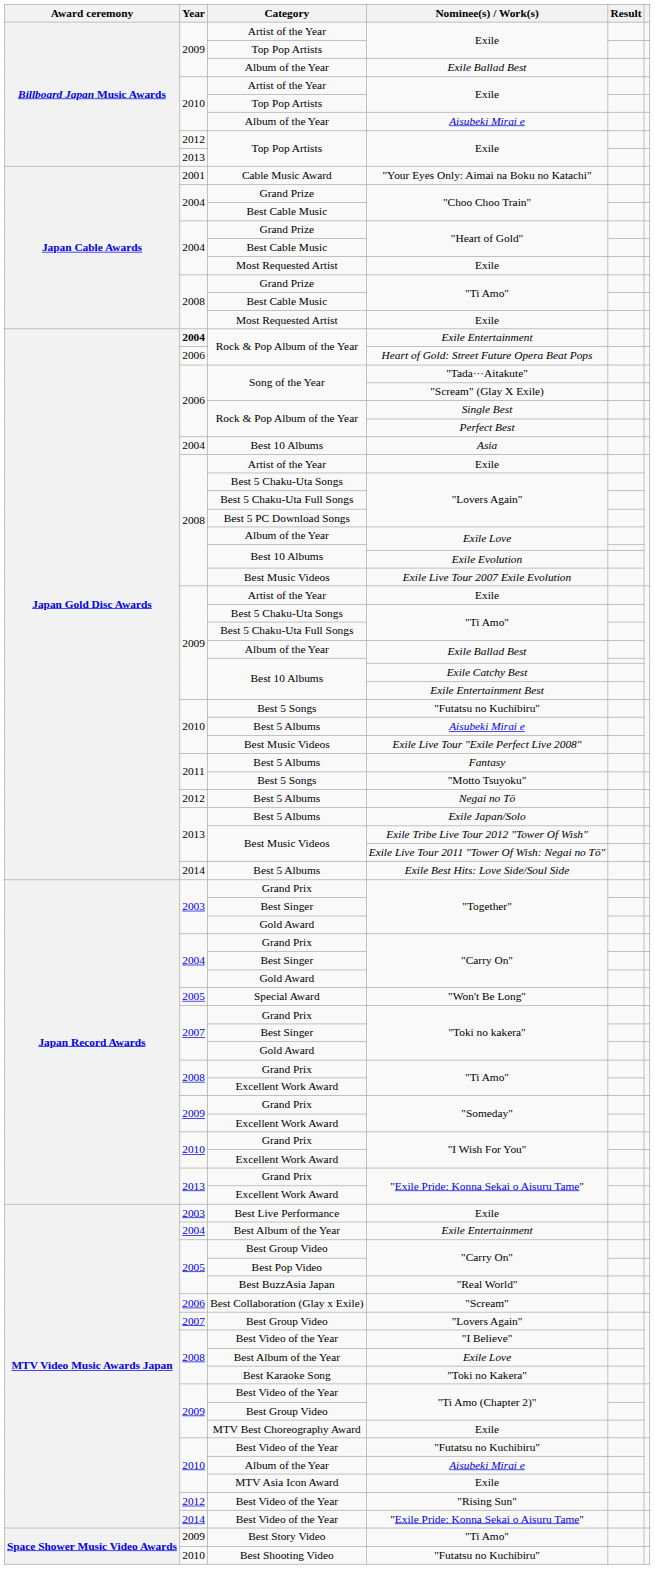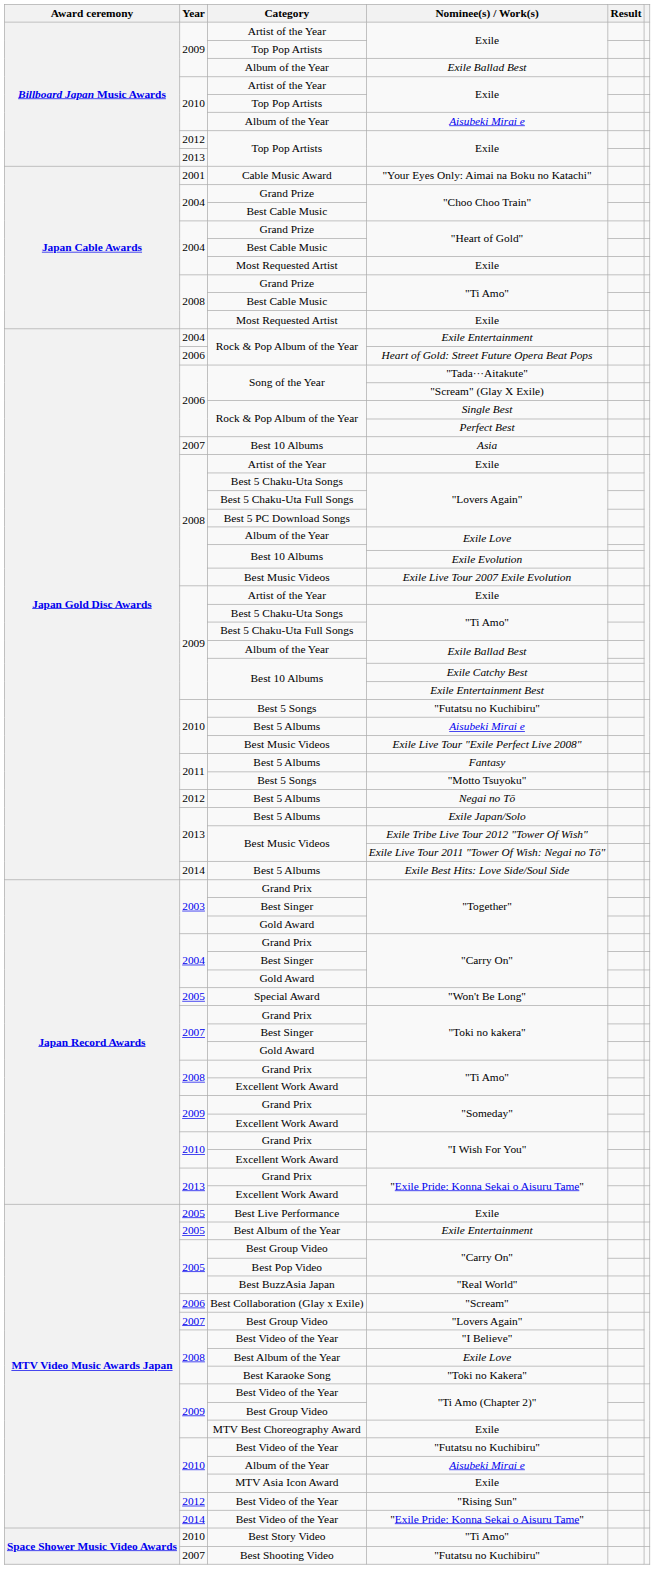Rock & Pop Album of the Year / Exile Entertainment | Year: bold -> normal
Asia | Year: 2004 -> 2007
Best Live Performance / Exile | Year: 2003 -> 2005
Best Album of the Year / Exile Entertainment | Year: 2004 -> 2005
Best Story Video / "Ti Amo" | Year: 2009 -> 2010
Best Shooting Video / "Futatsu no Kuchibiru" | Year: 2010 -> 2007
